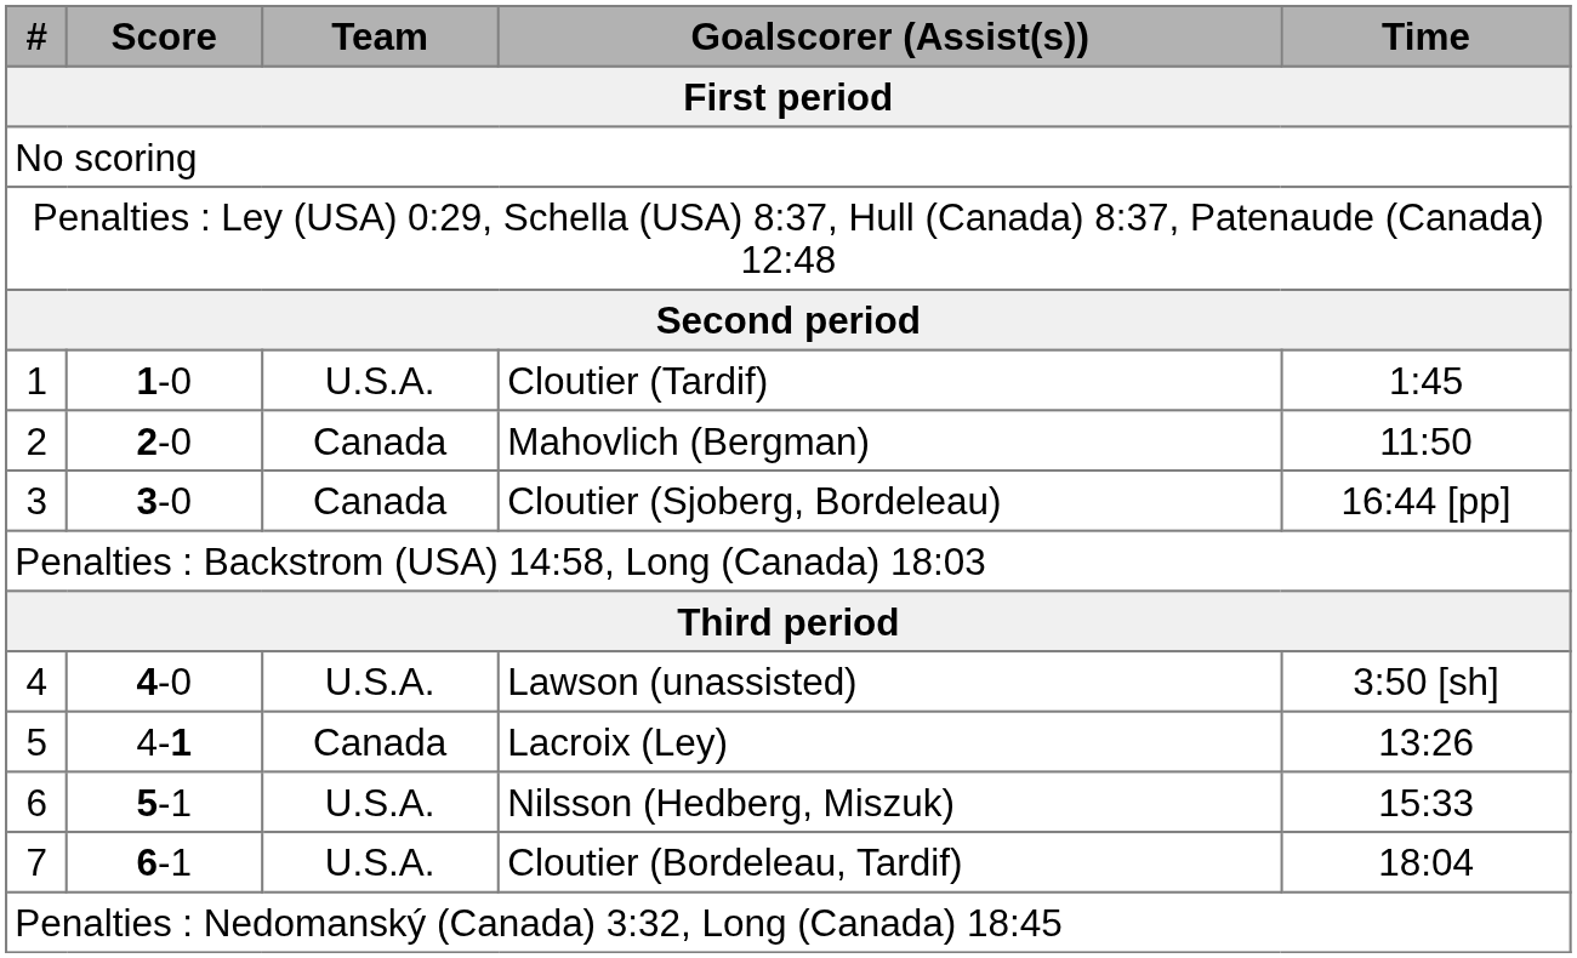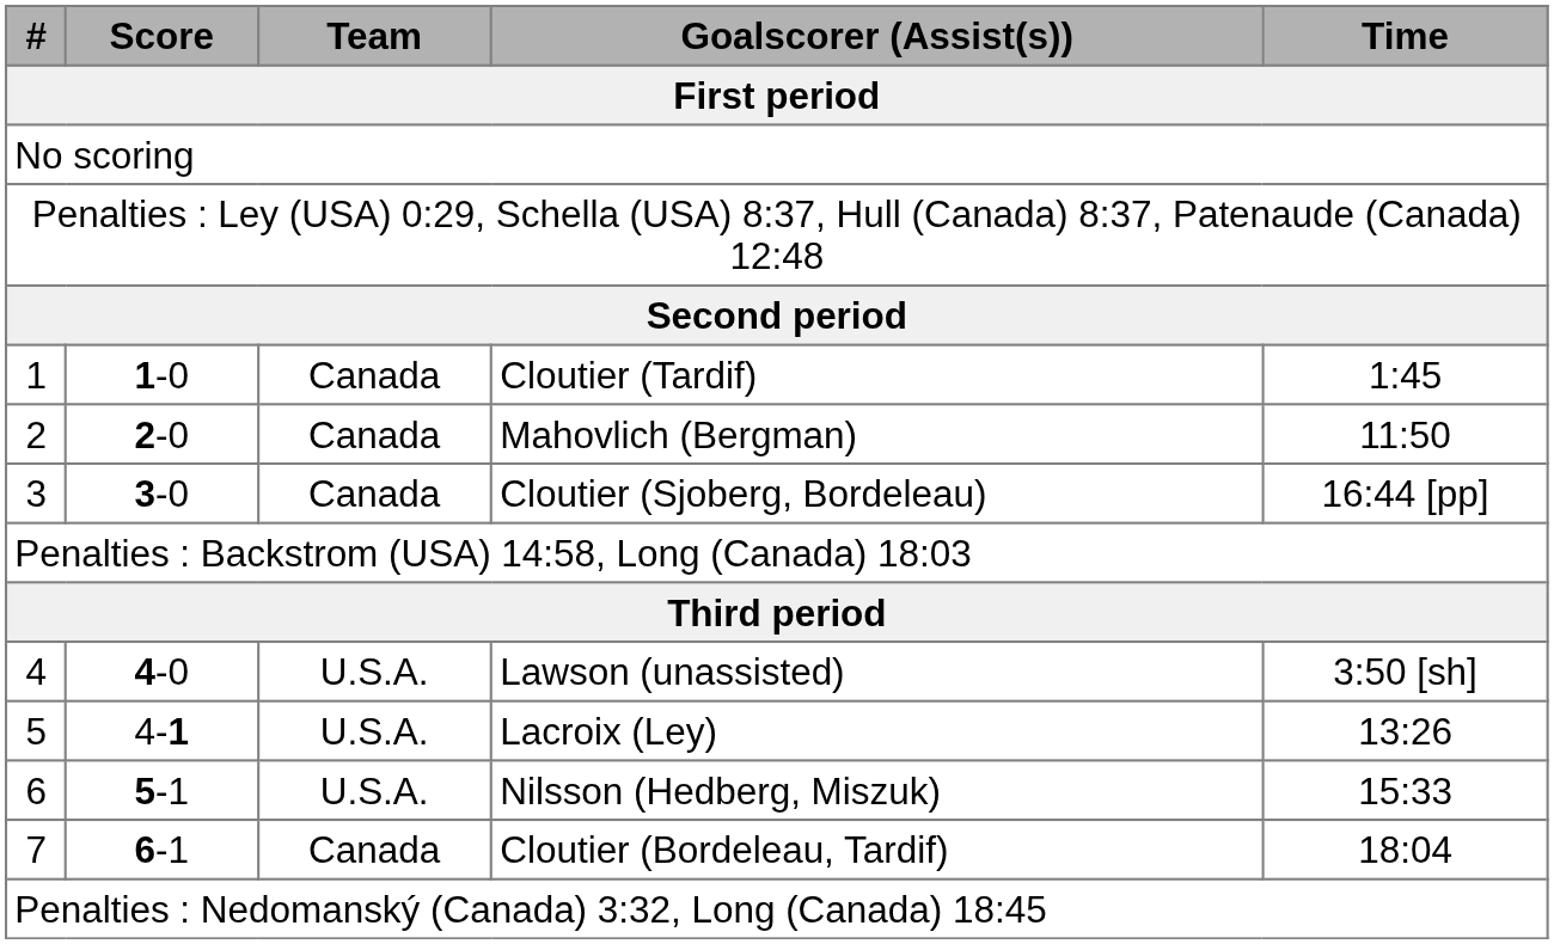Cloutier (Tardif) | Team / First period: U.S.A. -> Canada
Lacroix (Ley) | Team / First period: Canada -> U.S.A.
Cloutier (Bordeleau, Tardif) | Team / First period: U.S.A. -> Canada
